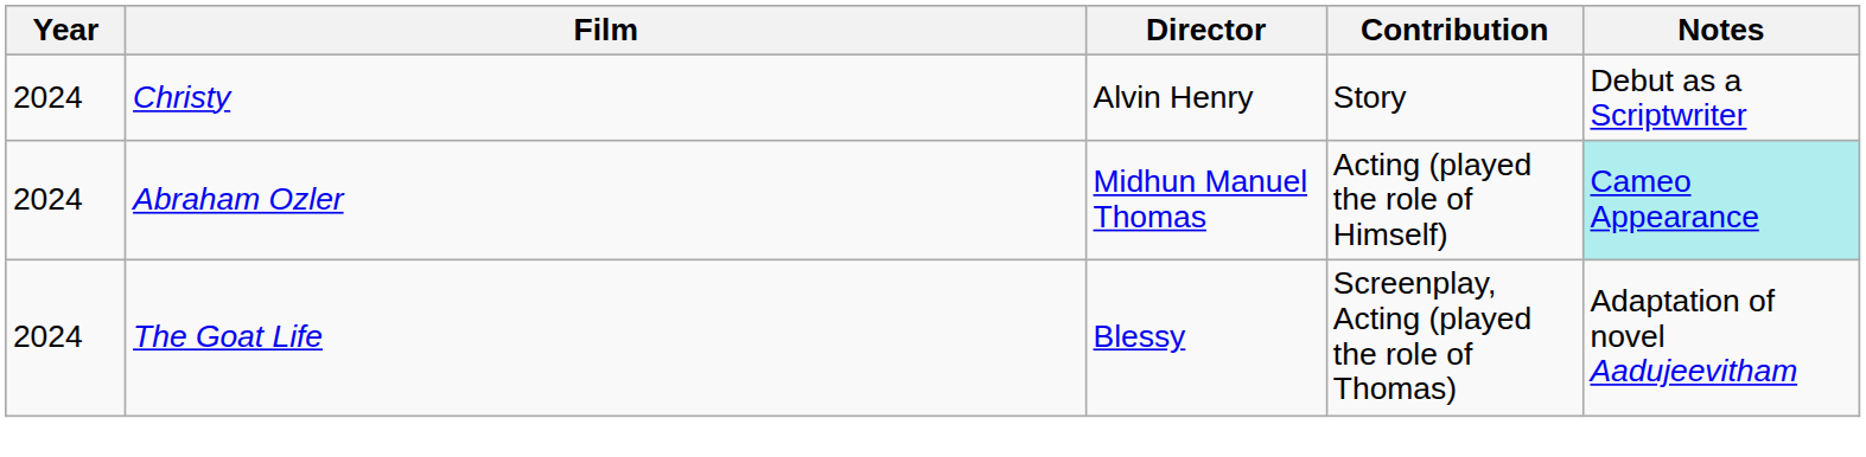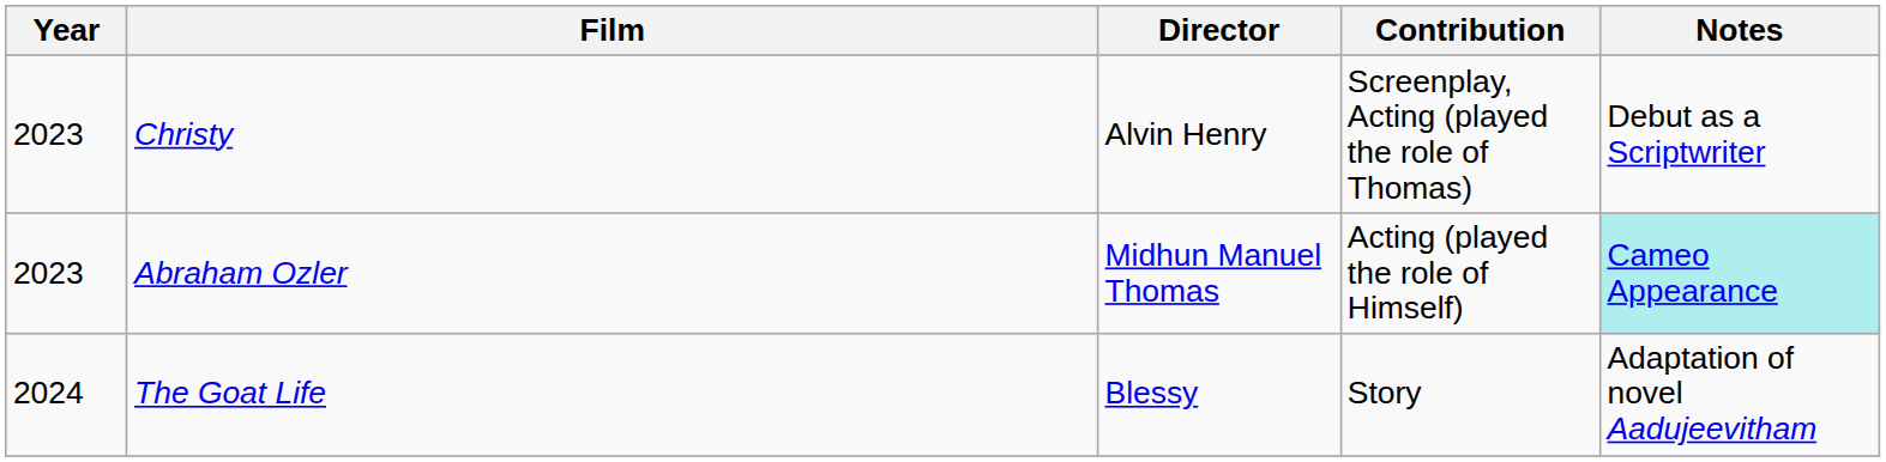Christy | Year: 2024 -> 2023
Christy | Contribution: Story -> Screenplay, Acting (played the role of Thomas)
Abraham Ozler | Year: 2024 -> 2023
The Goat Life | Contribution: Screenplay, Acting (played the role of Thomas) -> Story
